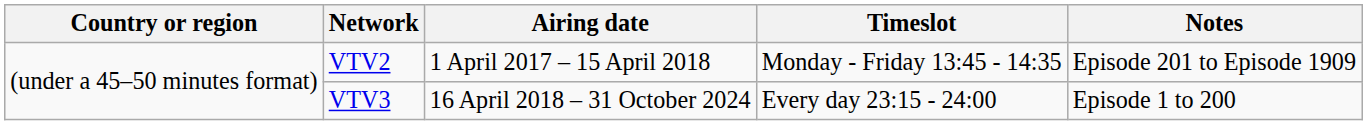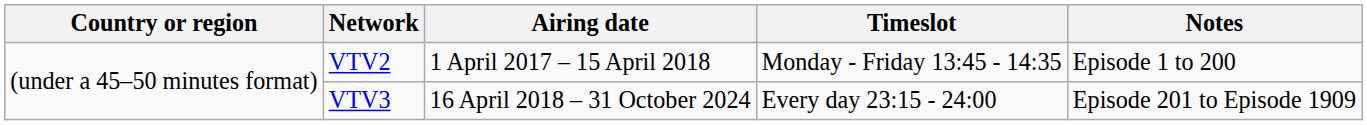VTV2 | Notes: Episode 201 to Episode 1909 -> Episode 1 to 200
VTV3 | Notes: Episode 1 to 200 -> Episode 201 to Episode 1909
